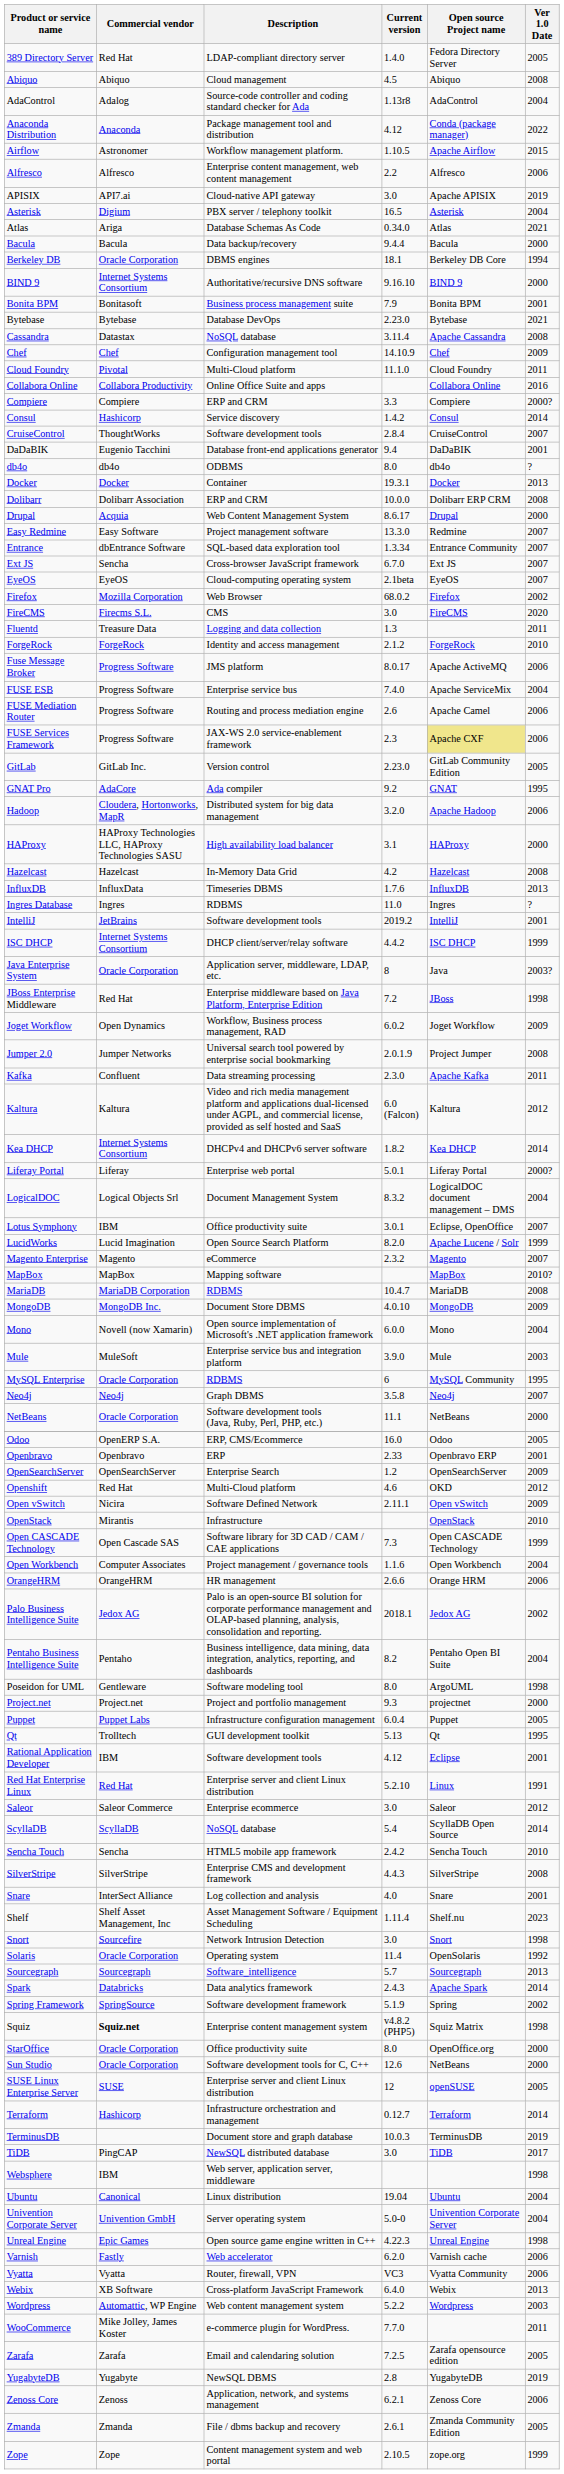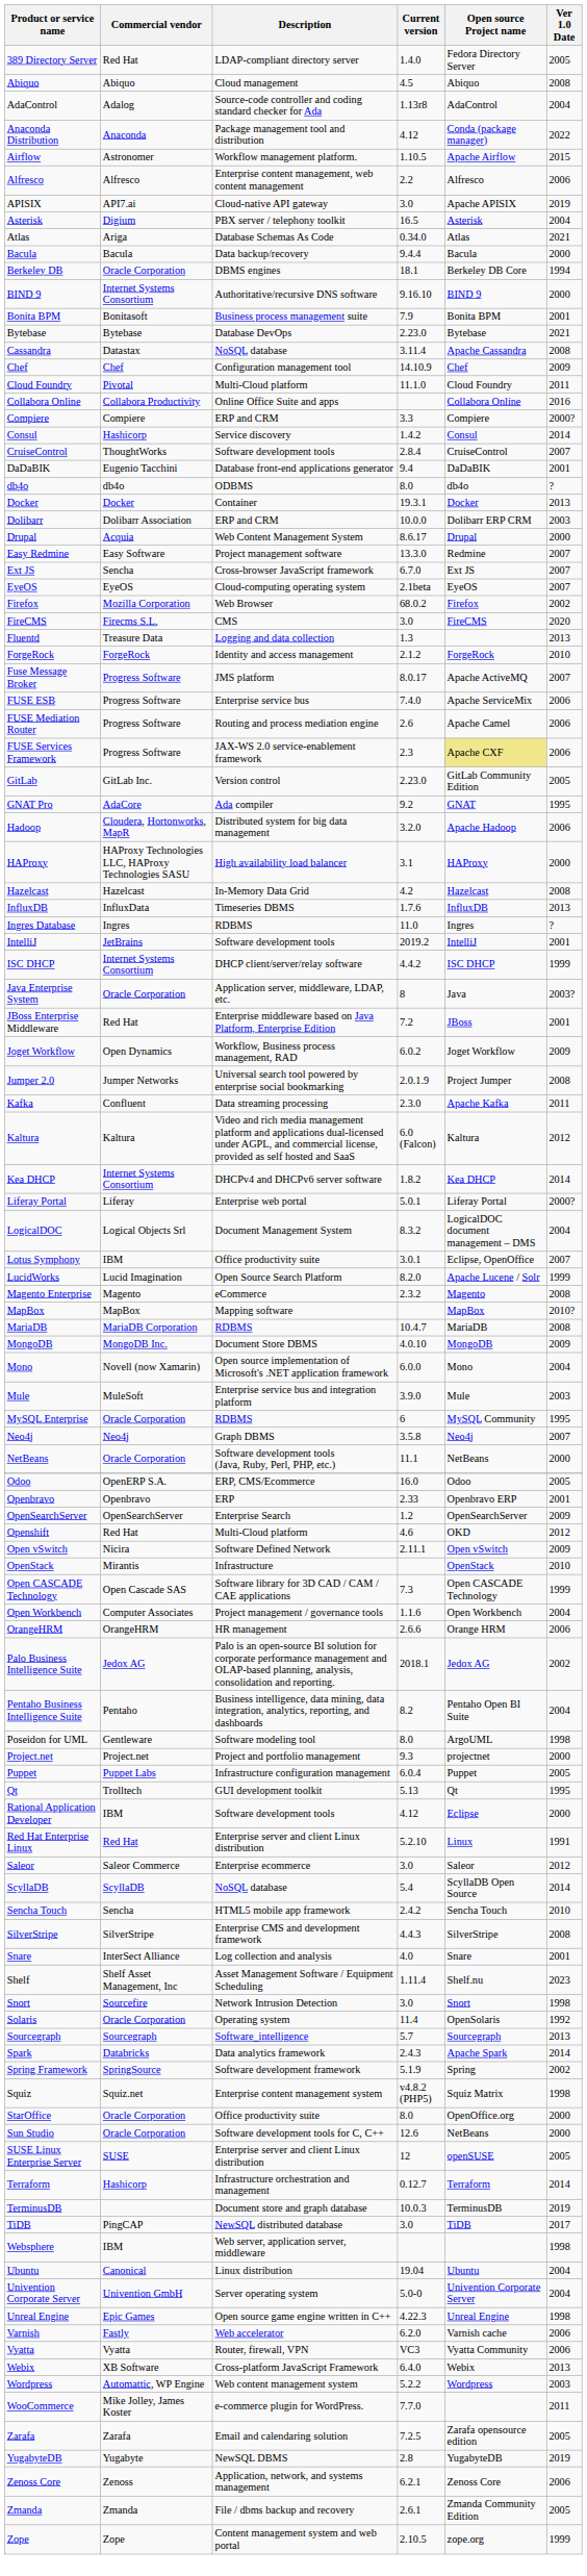Dolibarr | Ver 1.0 Date: 2008 -> 2003
- row: Entrance | dbEntrance Software | SQL-based data exploration tool | 1.3.34 | Entrance Community | 2007
Fluentd | Ver 1.0 Date: 2011 -> 2013
Fuse Message Broker | Ver 1.0 Date: 2006 -> 2007
FUSE ESB | Ver 1.0 Date: 2004 -> 2006
JBoss Enterprise Middleware | Ver 1.0 Date: 1998 -> 2001
Magento Enterprise | Ver 1.0 Date: 2007 -> 2008
Rational Application Developer | Ver 1.0 Date: 2001 -> 2000
Squiz | Commercial vendor: bold -> normal
